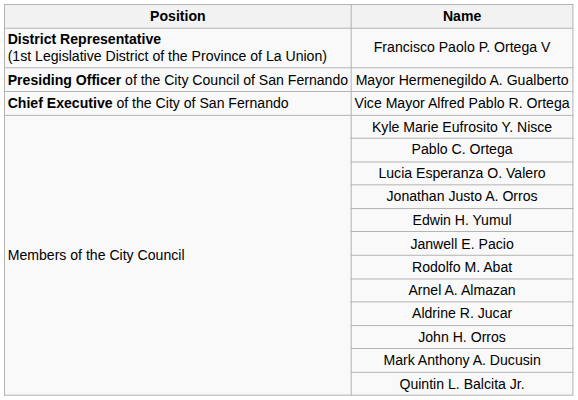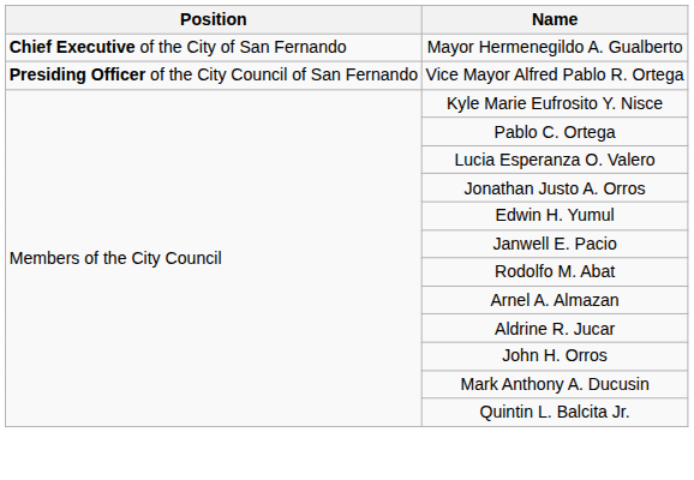- row: District Representative (1st Legislative District of the Province of La Union) | Francisco Paolo P. Ortega V
Mayor Hermenegildo A. Gualberto | Position: Presiding Officer of the City Council of San Fernando -> Chief Executive of the City of San Fernando
Vice Mayor Alfred Pablo R. Ortega | Position: Chief Executive of the City of San Fernando -> Presiding Officer of the City Council of San Fernando
